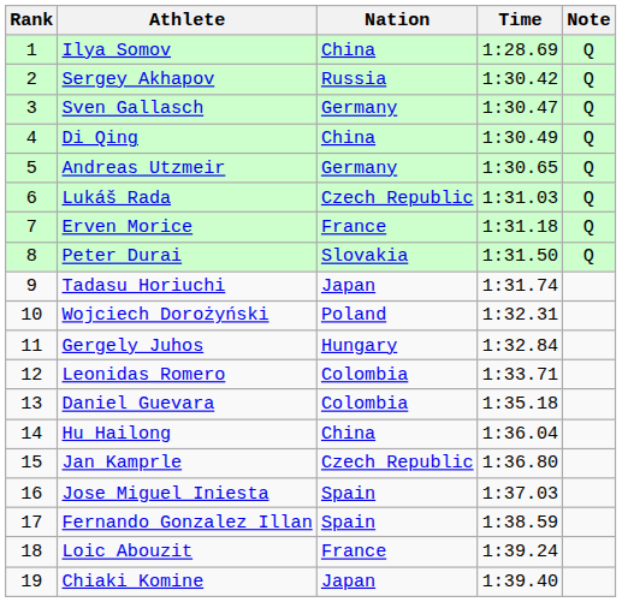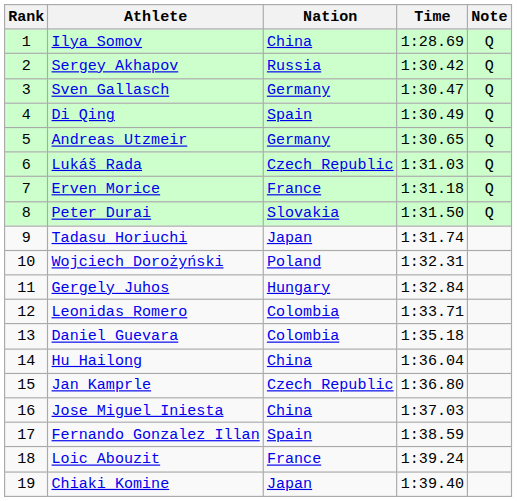Di Qing | Nation: China -> Spain
Jose Miguel Iniesta | Nation: Spain -> China
